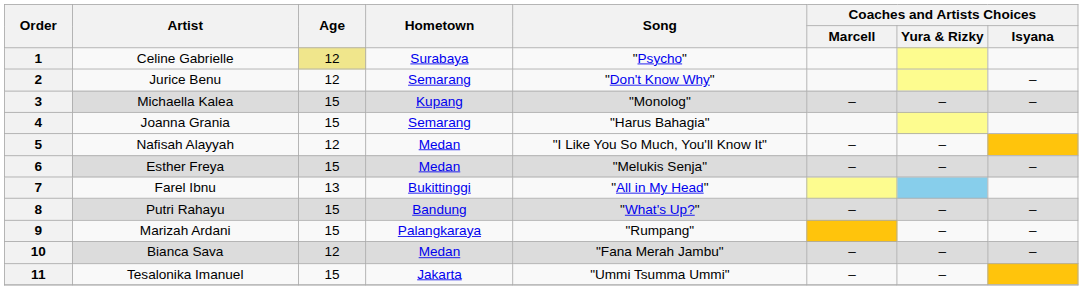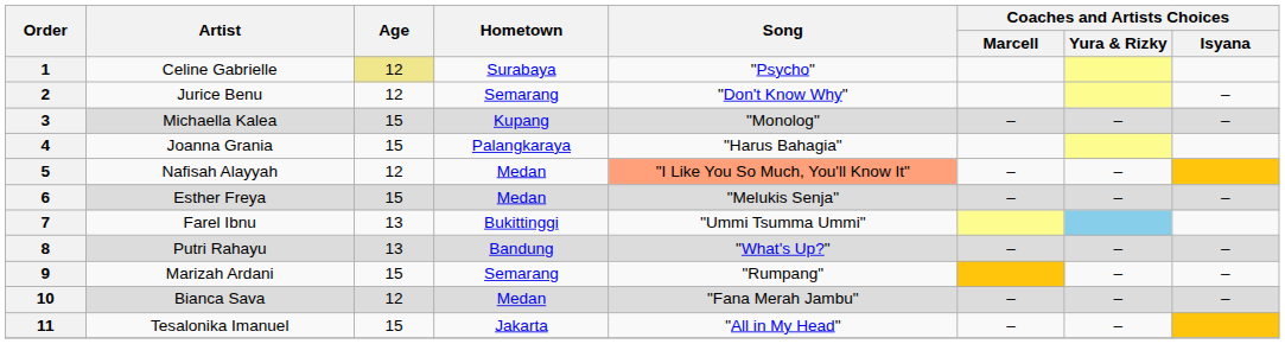4 | Hometown: Semarang -> Palangkaraya
5 | Song: no background -> lightsalmon background
7 | Song: "All in My Head" -> "Ummi Tsumma Ummi"
8 | Age: 15 -> 13
9 | Hometown: Palangkaraya -> Semarang
11 | Song: "Ummi Tsumma Ummi" -> "All in My Head"
